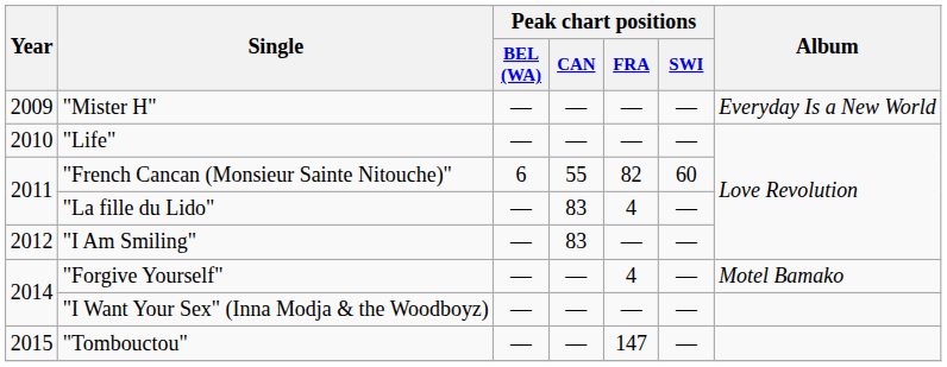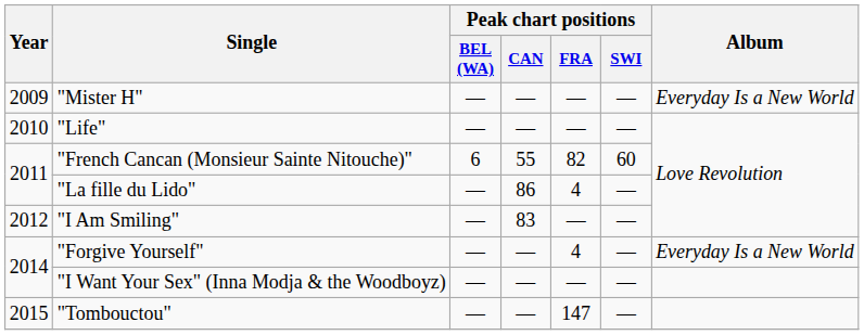"La fille du Lido" | Peak chart positions / CAN: 83 -> 86
"Forgive Yourself" | Album: Motel Bamako -> Everyday Is a New World
